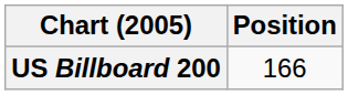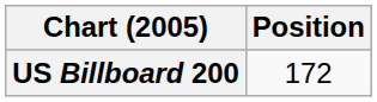US Billboard 200 | Position: 166 -> 172
